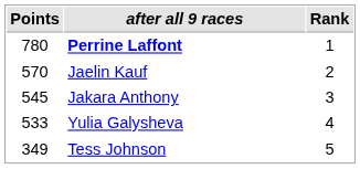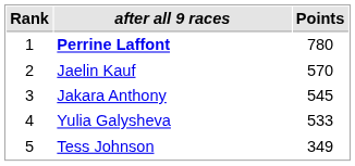columns swapped: Rank <-> Points
